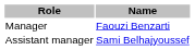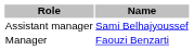rows swapped: Manager <-> Assistant manager
